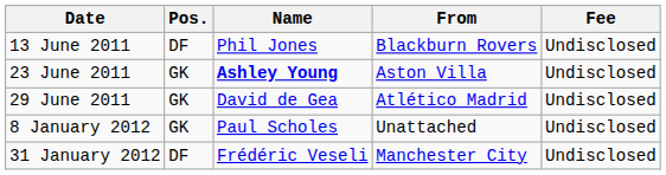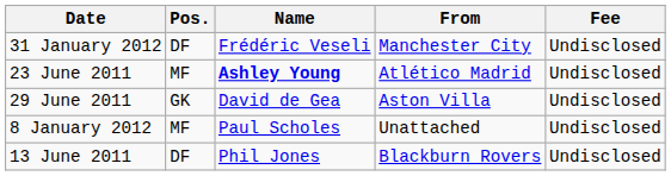rows swapped: 13 June 2011 <-> 31 January 2012
23 June 2011 | Pos.: GK -> MF
23 June 2011 | From: Aston Villa -> Atlético Madrid
29 June 2011 | From: Atlético Madrid -> Aston Villa
8 January 2012 | Pos.: GK -> MF
